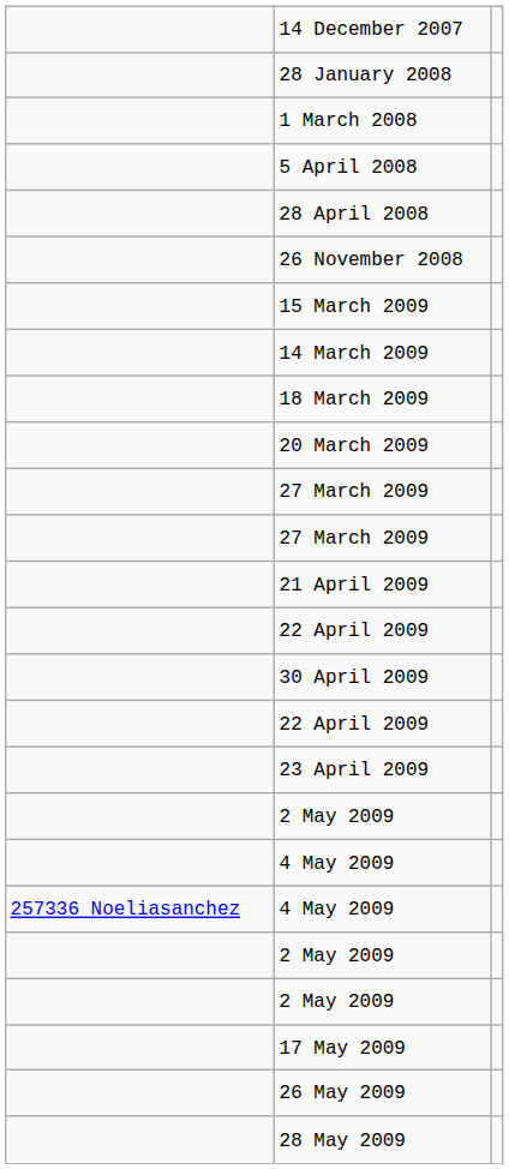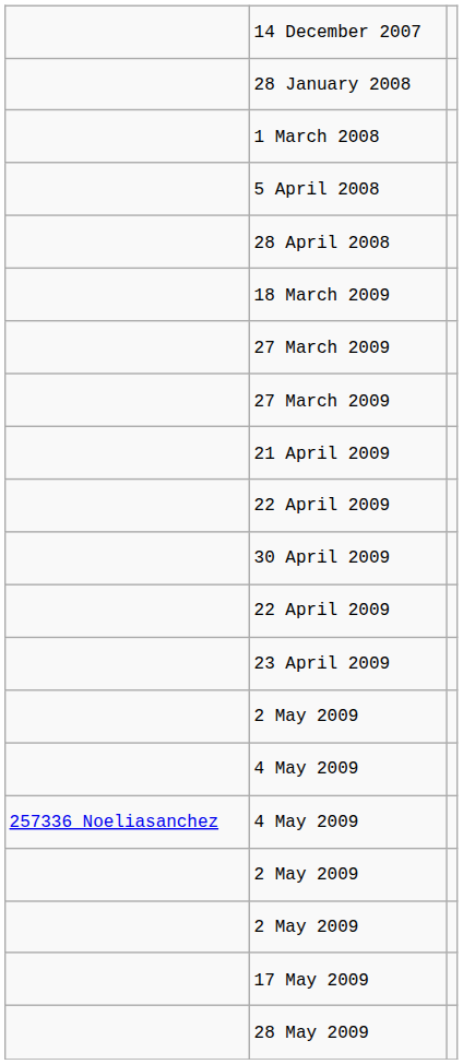- row: 26 November 2008
- row: 15 March 2009
- row: 14 March 2009
- row: 20 March 2009
- row: 26 May 2009
